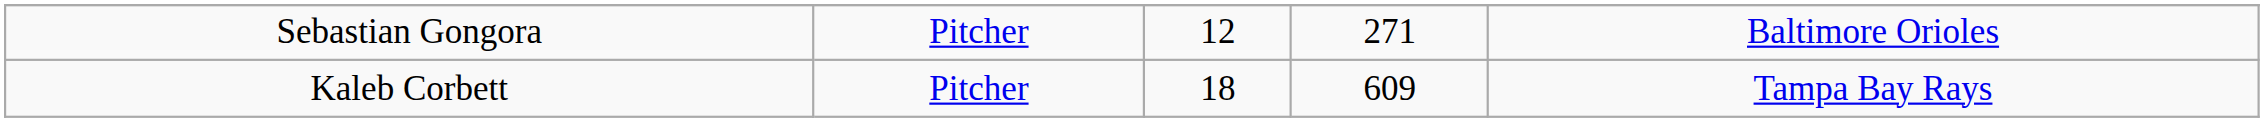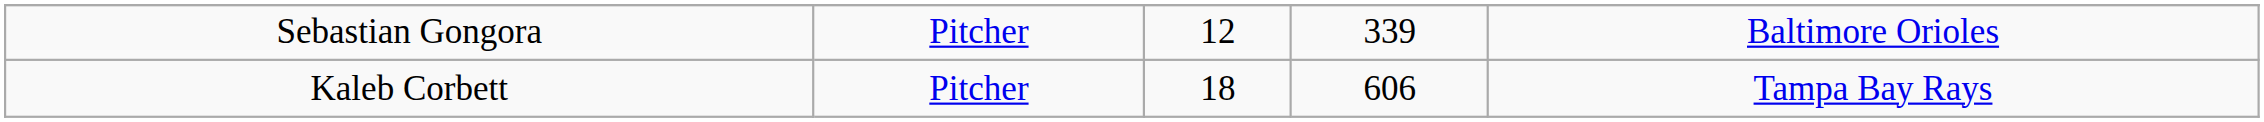Sebastian Gongora | column 4: 271 -> 339
Kaleb Corbett | column 4: 609 -> 606
